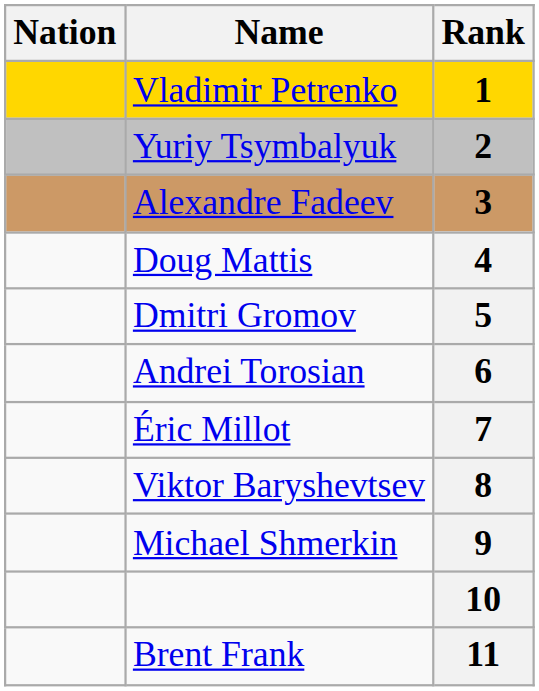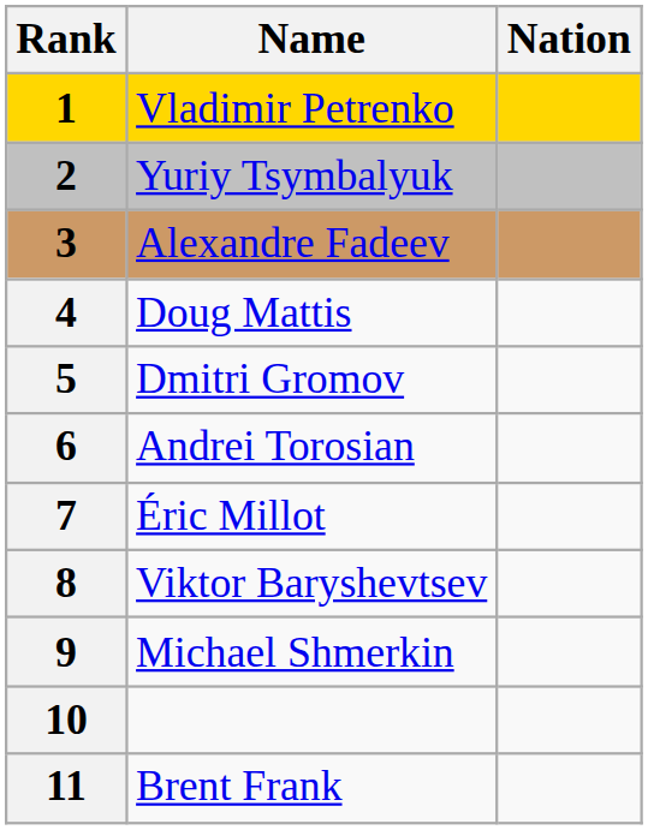columns swapped: Rank <-> Nation
